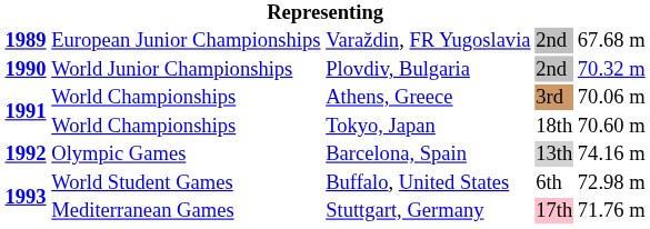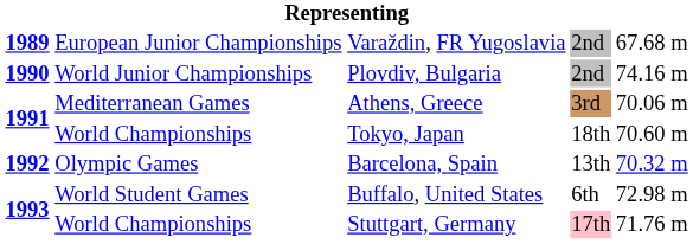Plovdiv, Bulgaria | column 5: 70.32 m -> 74.16 m
Athens, Greece | column 2: World Championships -> Mediterranean Games
Barcelona, Spain | column 4: lightgrey background -> no background
Barcelona, Spain | column 5: 74.16 m -> 70.32 m
Stuttgart, Germany | column 2: Mediterranean Games -> World Championships
